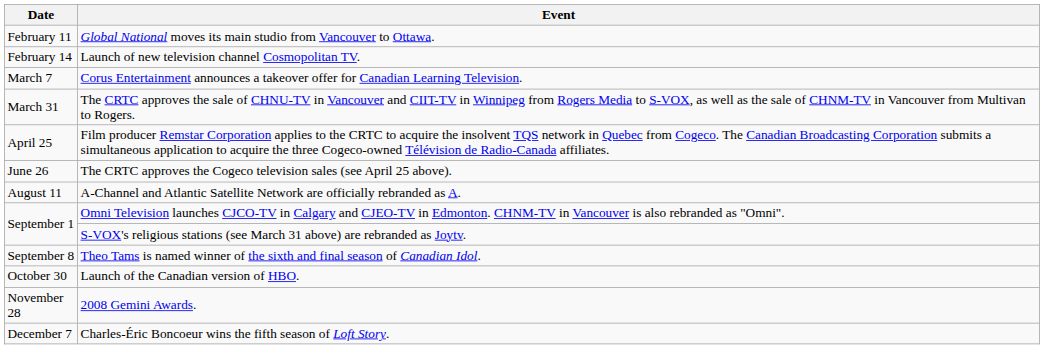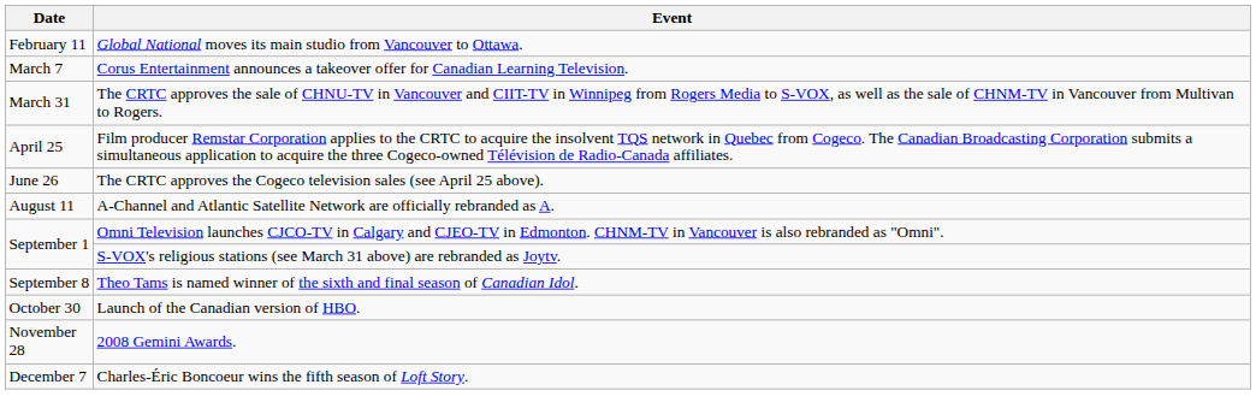- row: February 14 | Launch of new television channel Cosmopolitan TV.
